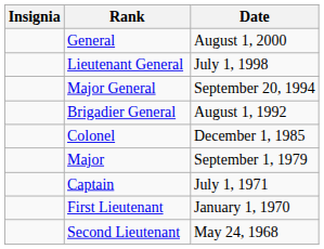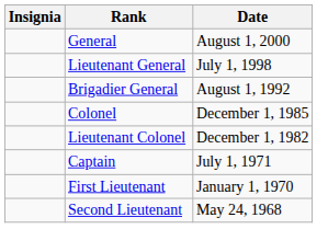- row: Major General | September 20, 1994
+ row: Lieutenant Colonel | December 1, 1982
- row: Major | September 1, 1979
